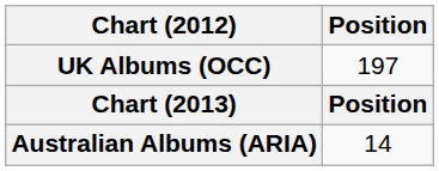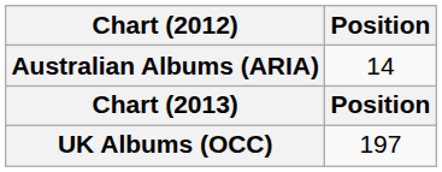rows swapped: UK Albums (OCC) <-> Australian Albums (ARIA)
